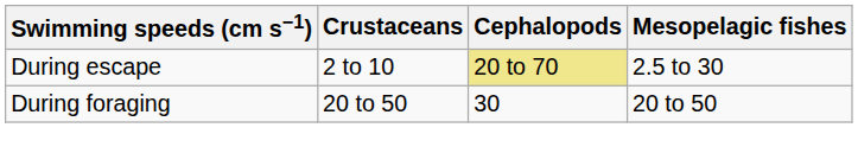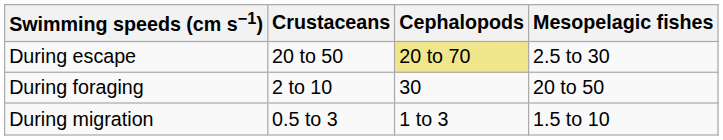During escape | Crustaceans: 2 to 10 -> 20 to 50
During foraging | Crustaceans: 20 to 50 -> 2 to 10
+ row: During migration | 0.5 to 3 | 1 to 3 | 1.5 to 10
